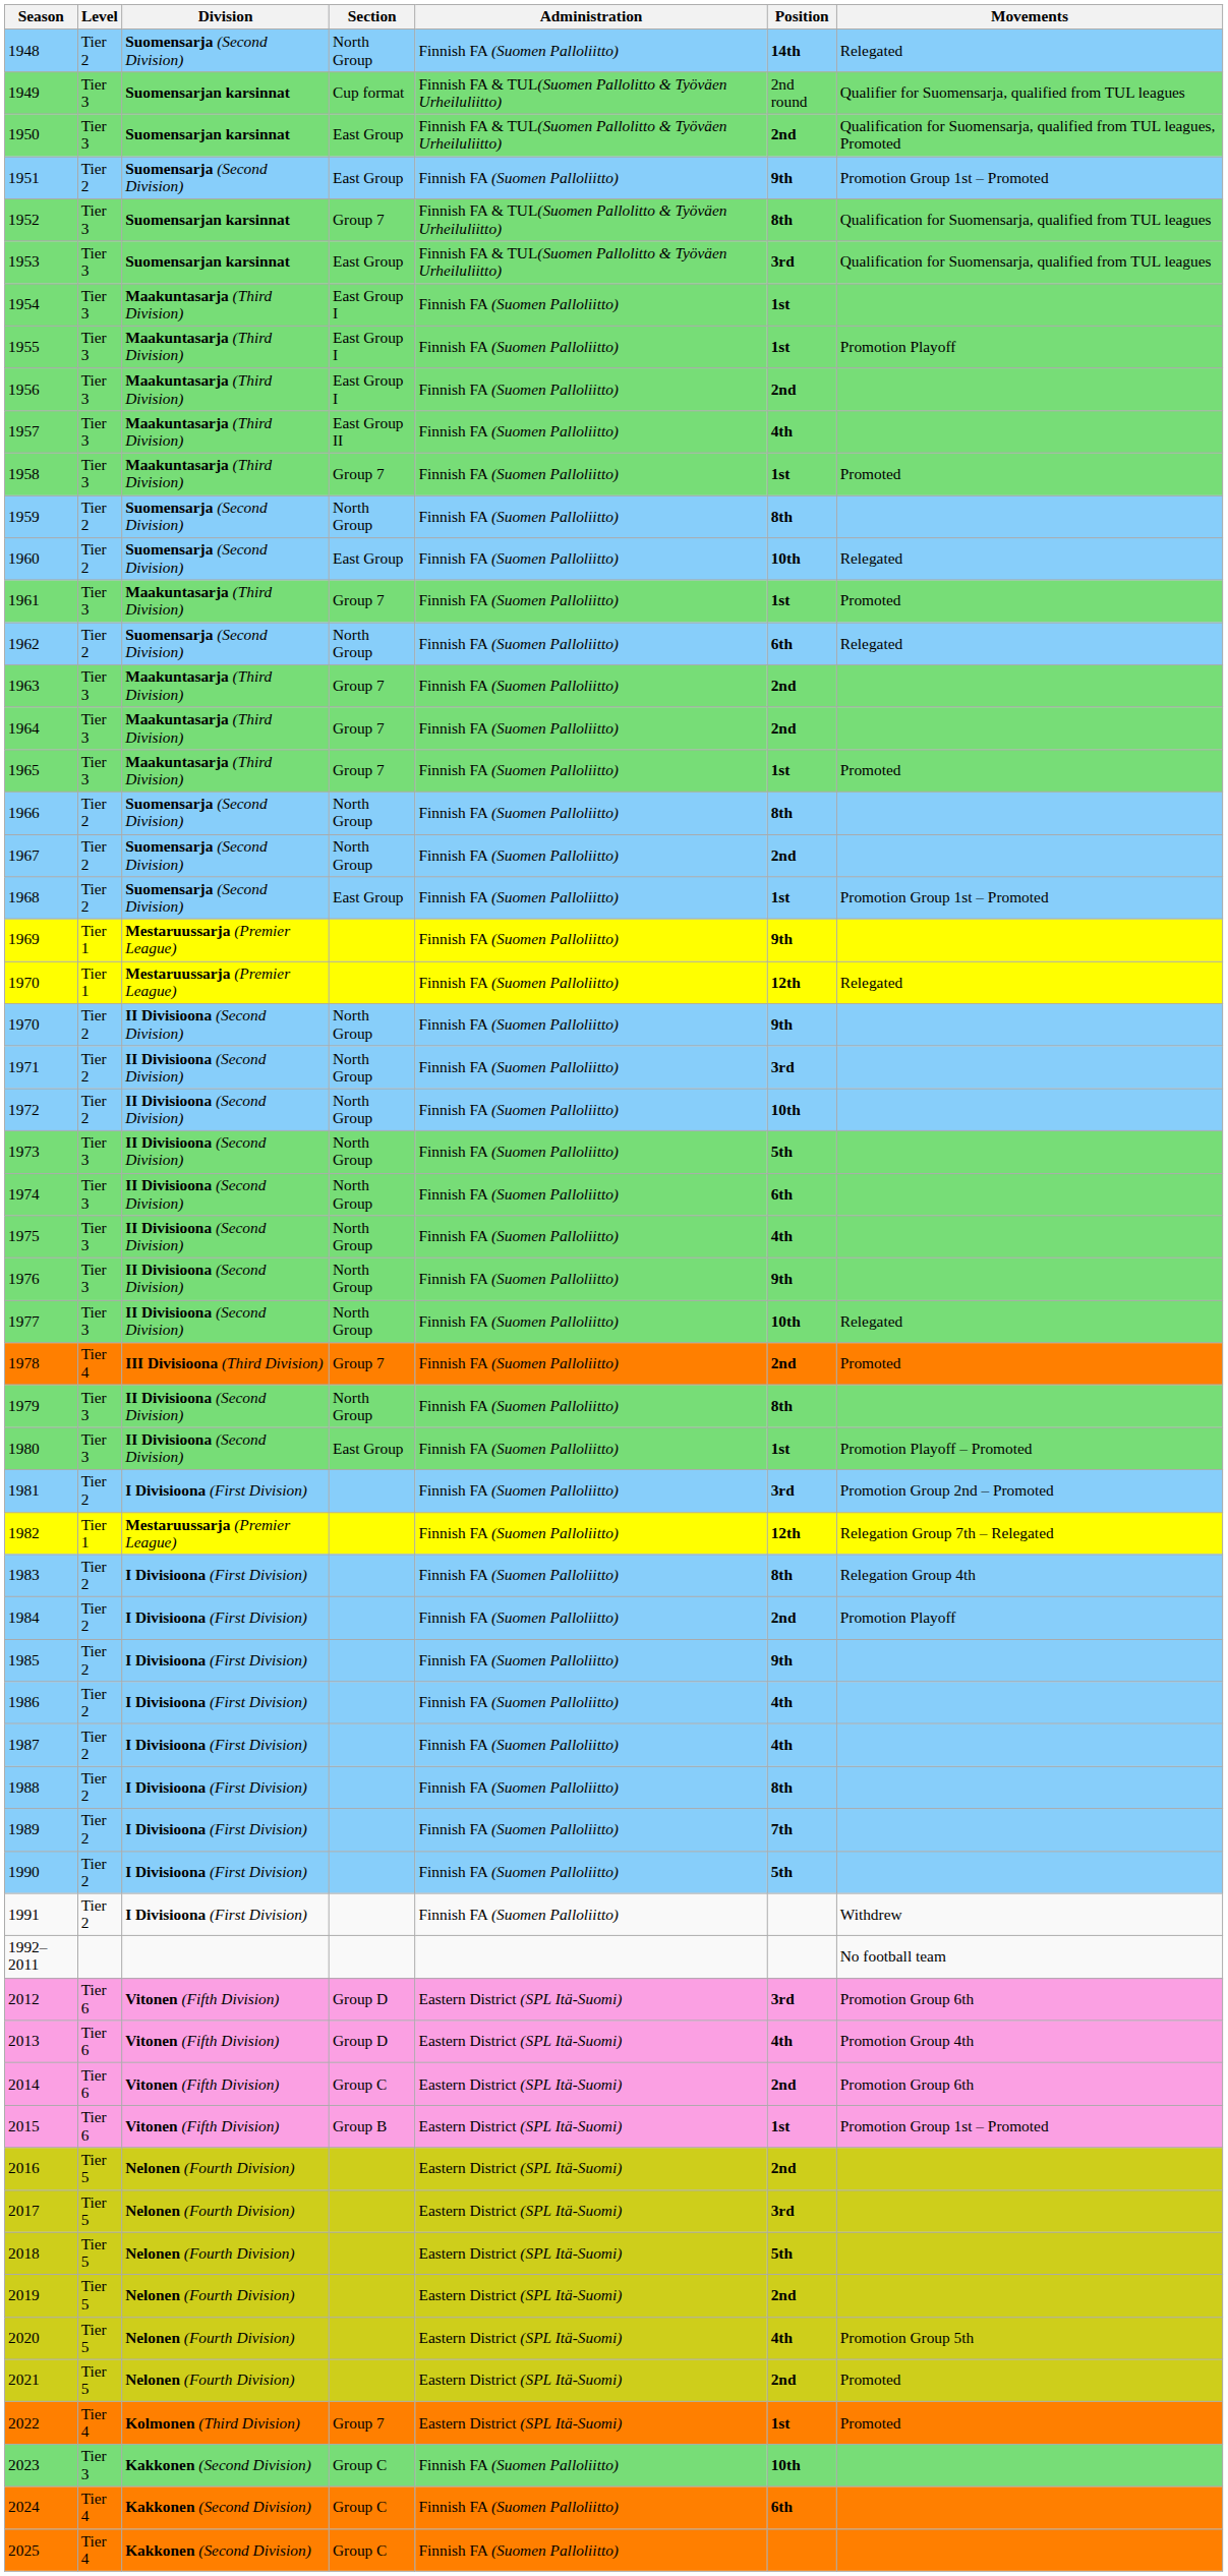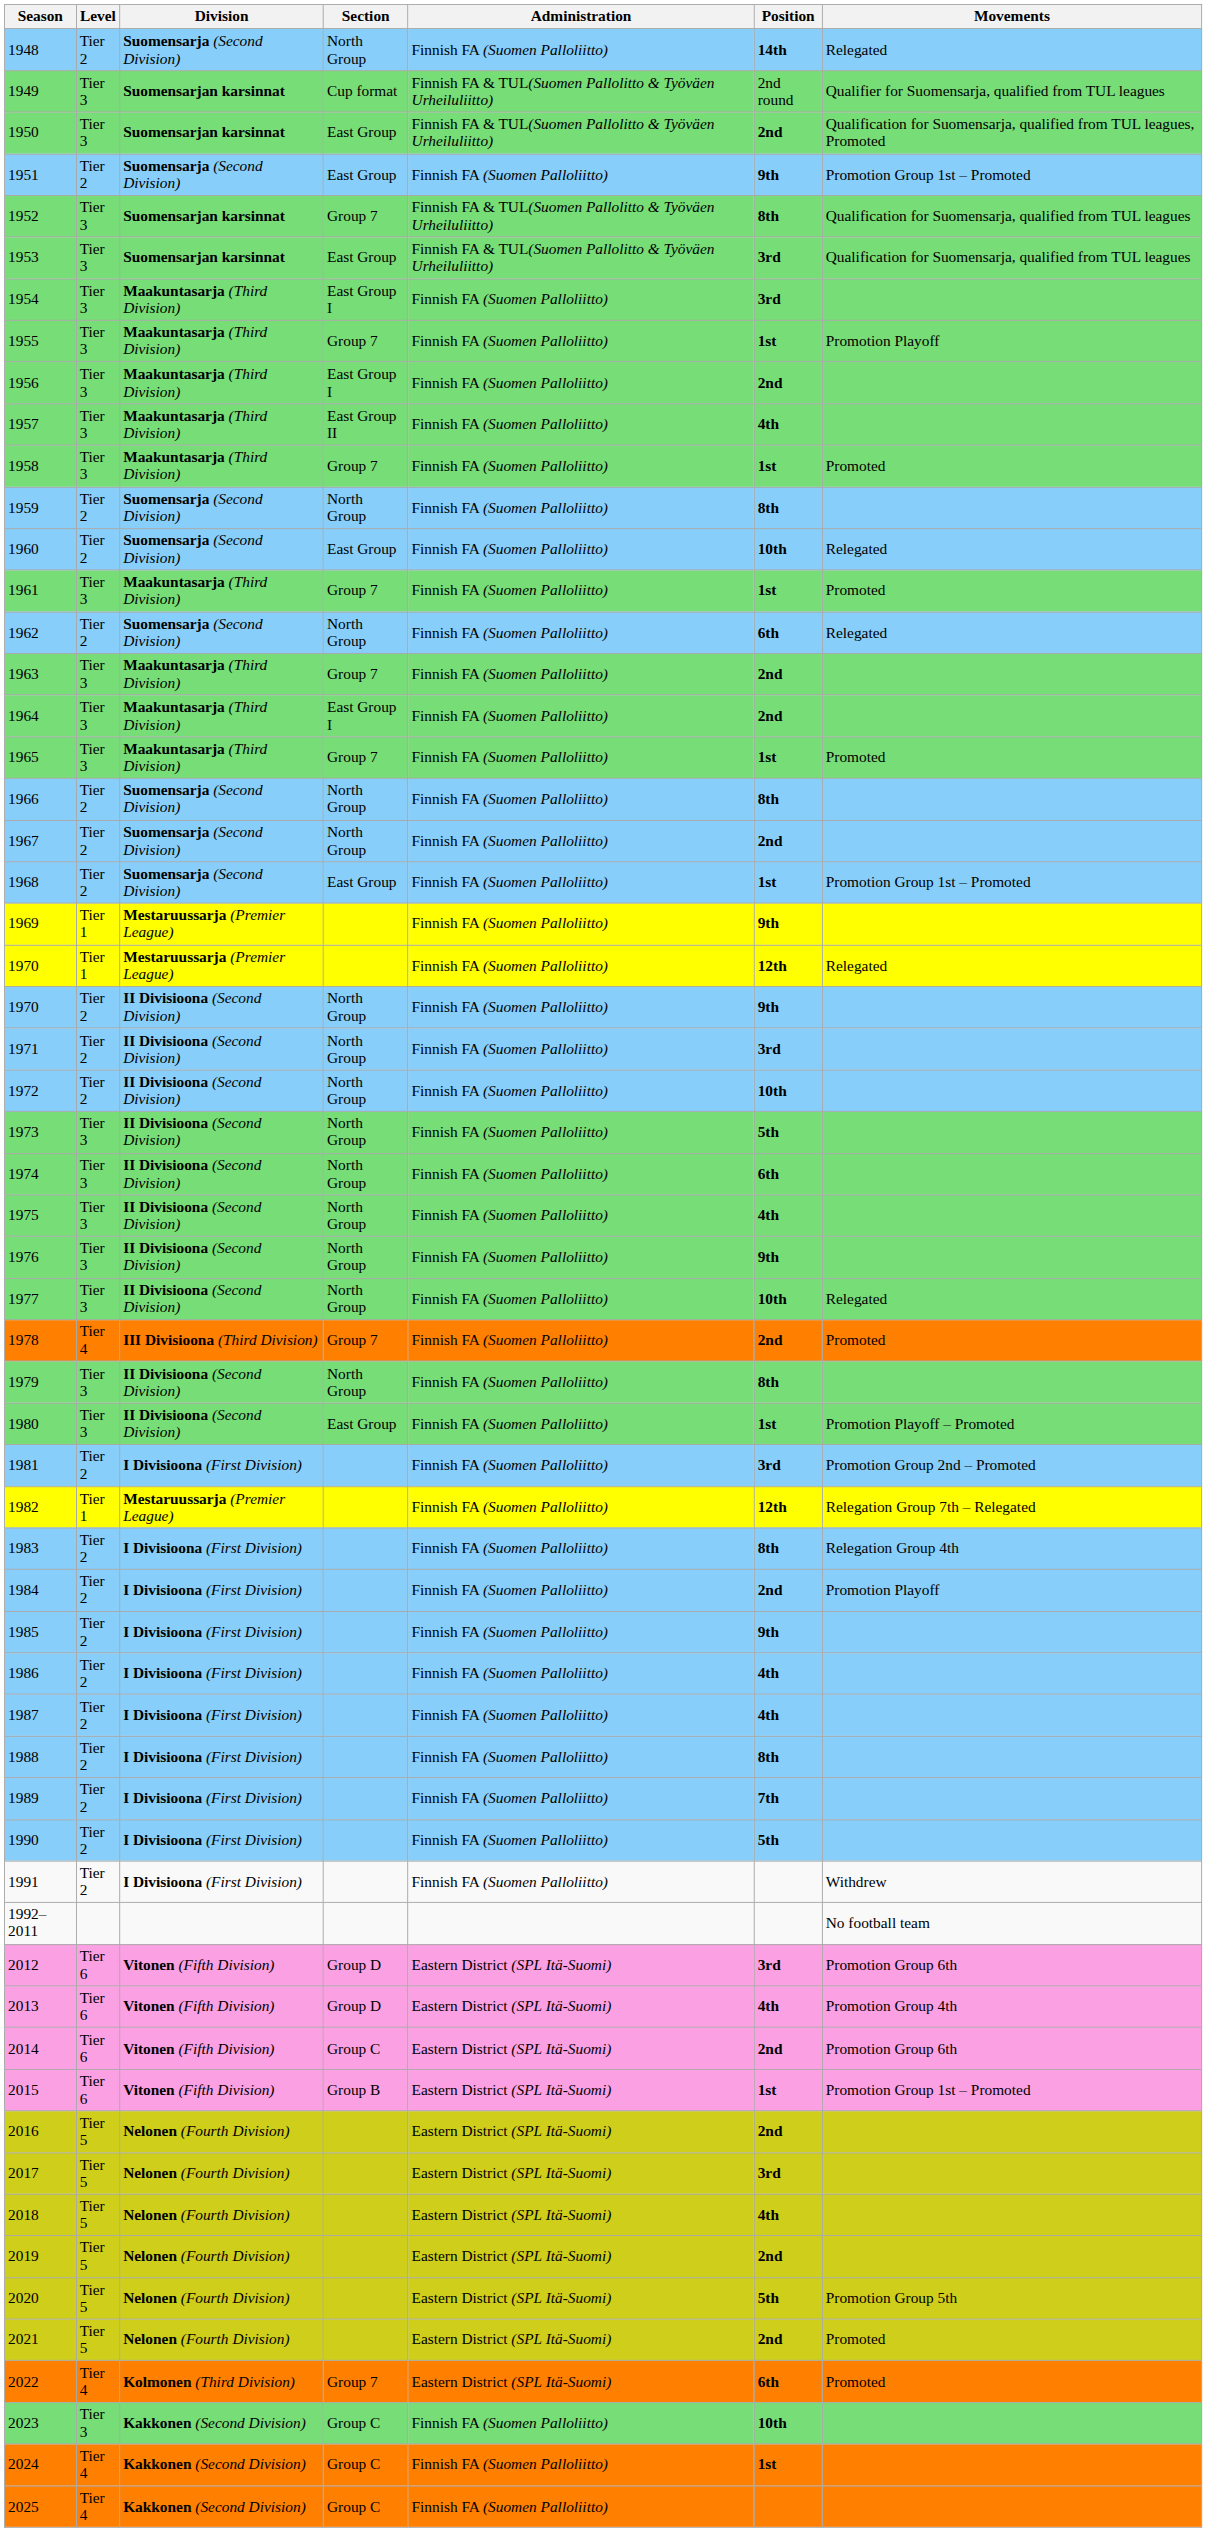1954 | Position: 1st -> 3rd
1955 | Section: East Group I -> Group 7
1964 | Section: Group 7 -> East Group I
2018 | Position: 5th -> 4th
2020 | Position: 4th -> 5th
2022 | Position: 1st -> 6th
2024 | Position: 6th -> 1st
